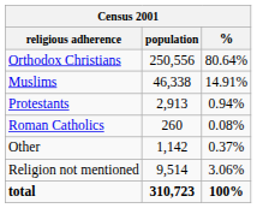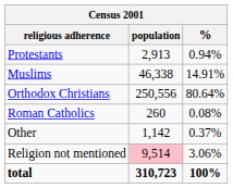rows swapped: Orthodox Christians <-> Protestants
Religion not mentioned | population: no background -> pink background
